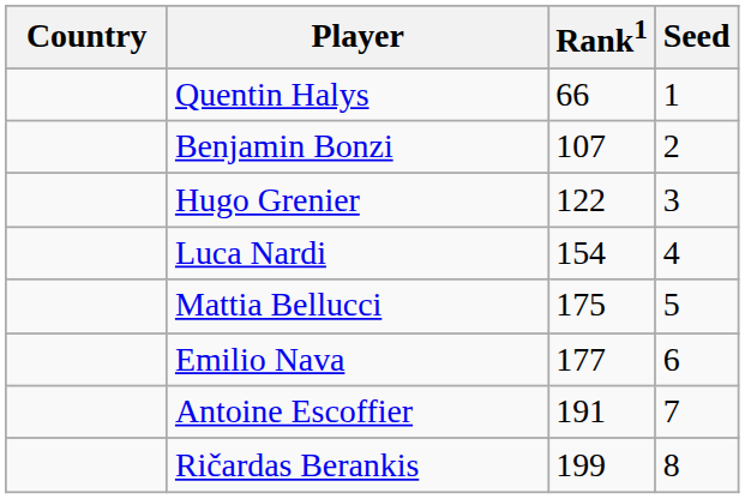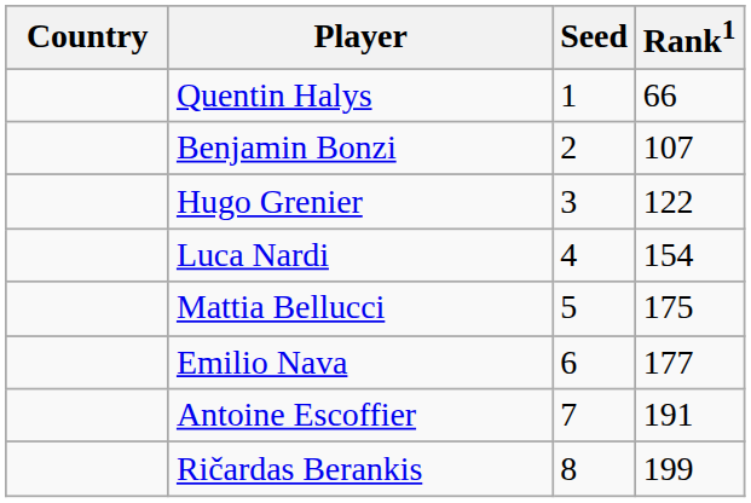columns swapped: Rank1 <-> Seed
